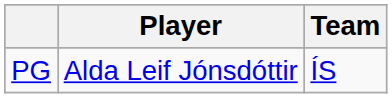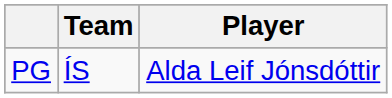columns swapped: Player <-> Team
